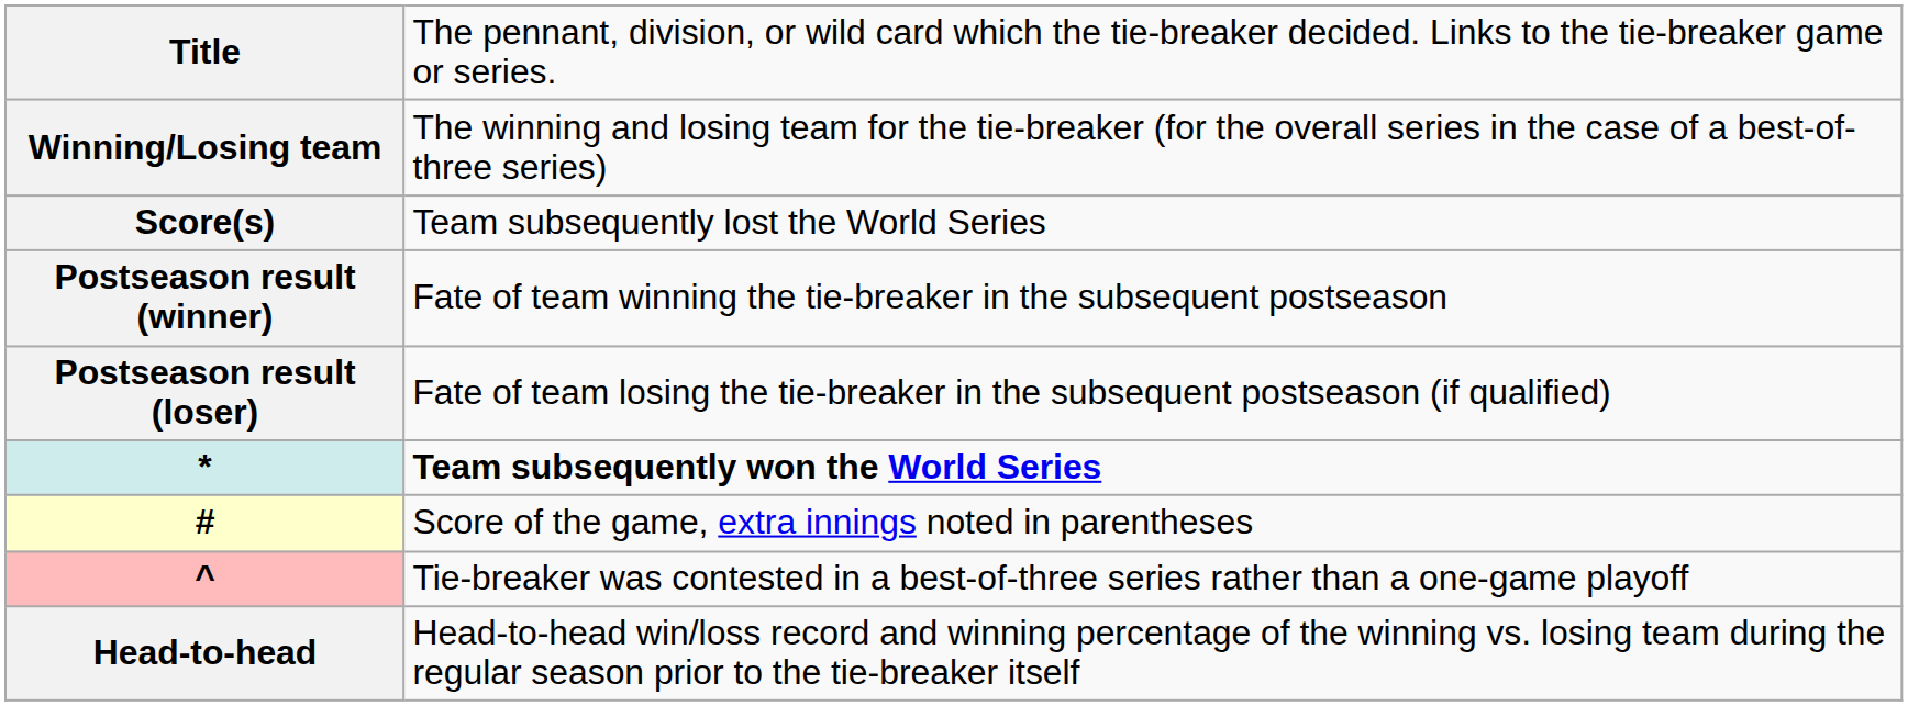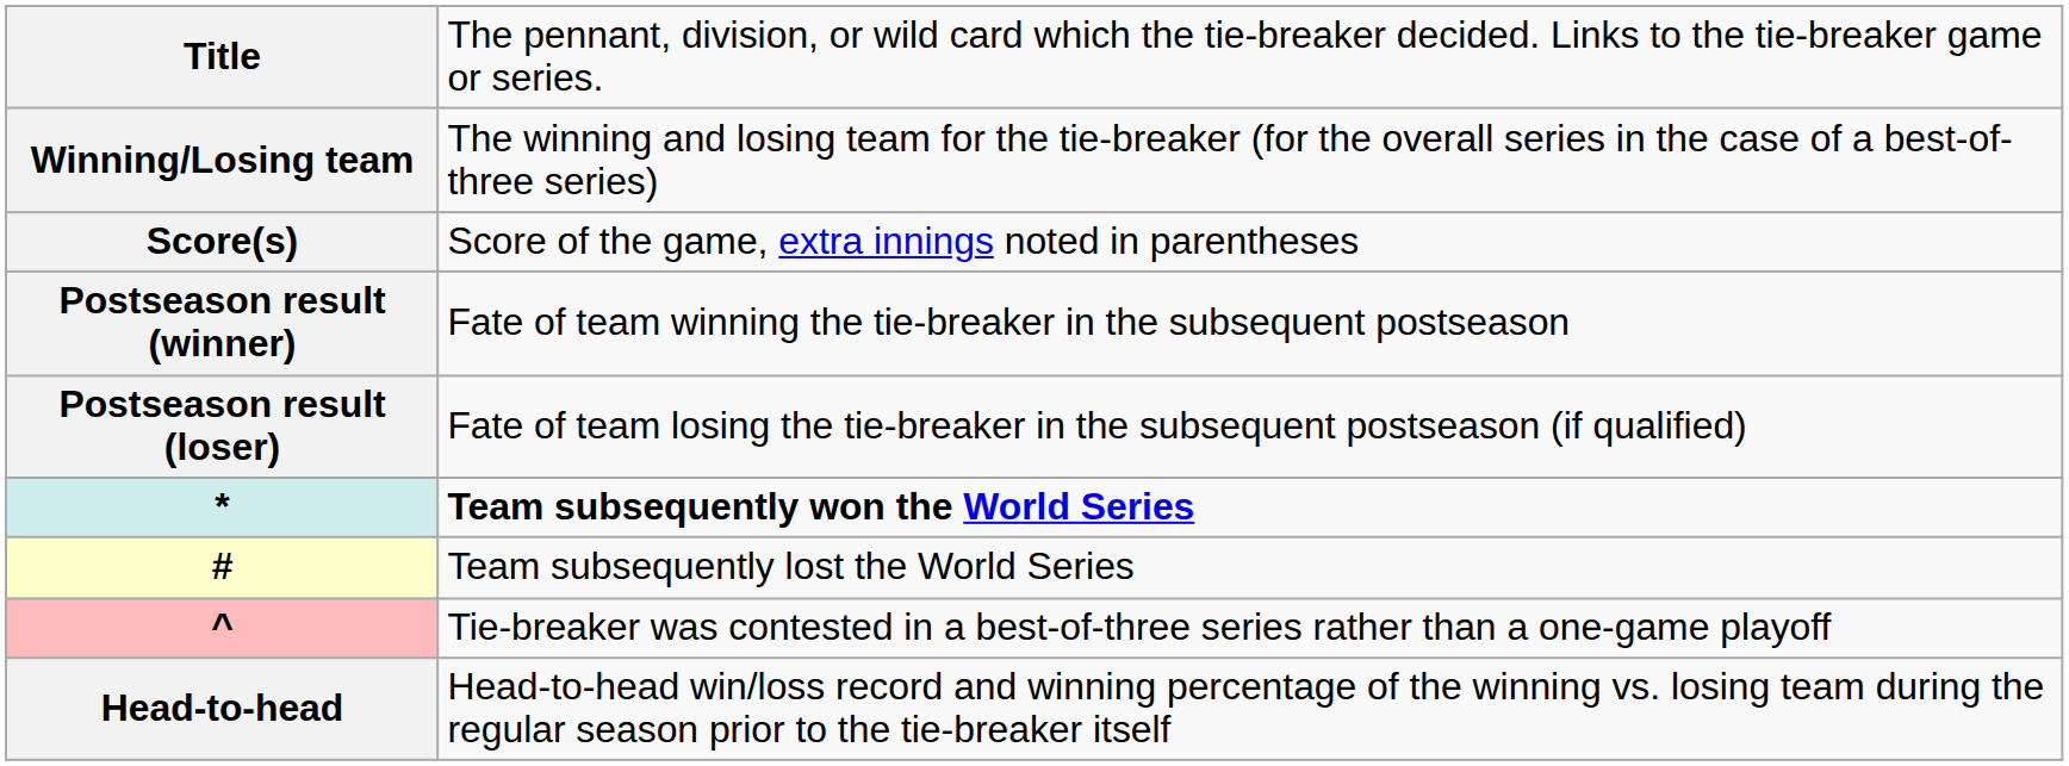Score(s) | column 2: Team subsequently lost the World Series -> Score of the game, extra innings noted in parentheses
# | column 2: Score of the game, extra innings noted in parentheses -> Team subsequently lost the World Series
